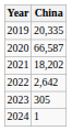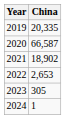2021 | China: 18,202 -> 18,902
2022 | China: 2,642 -> 2,653
